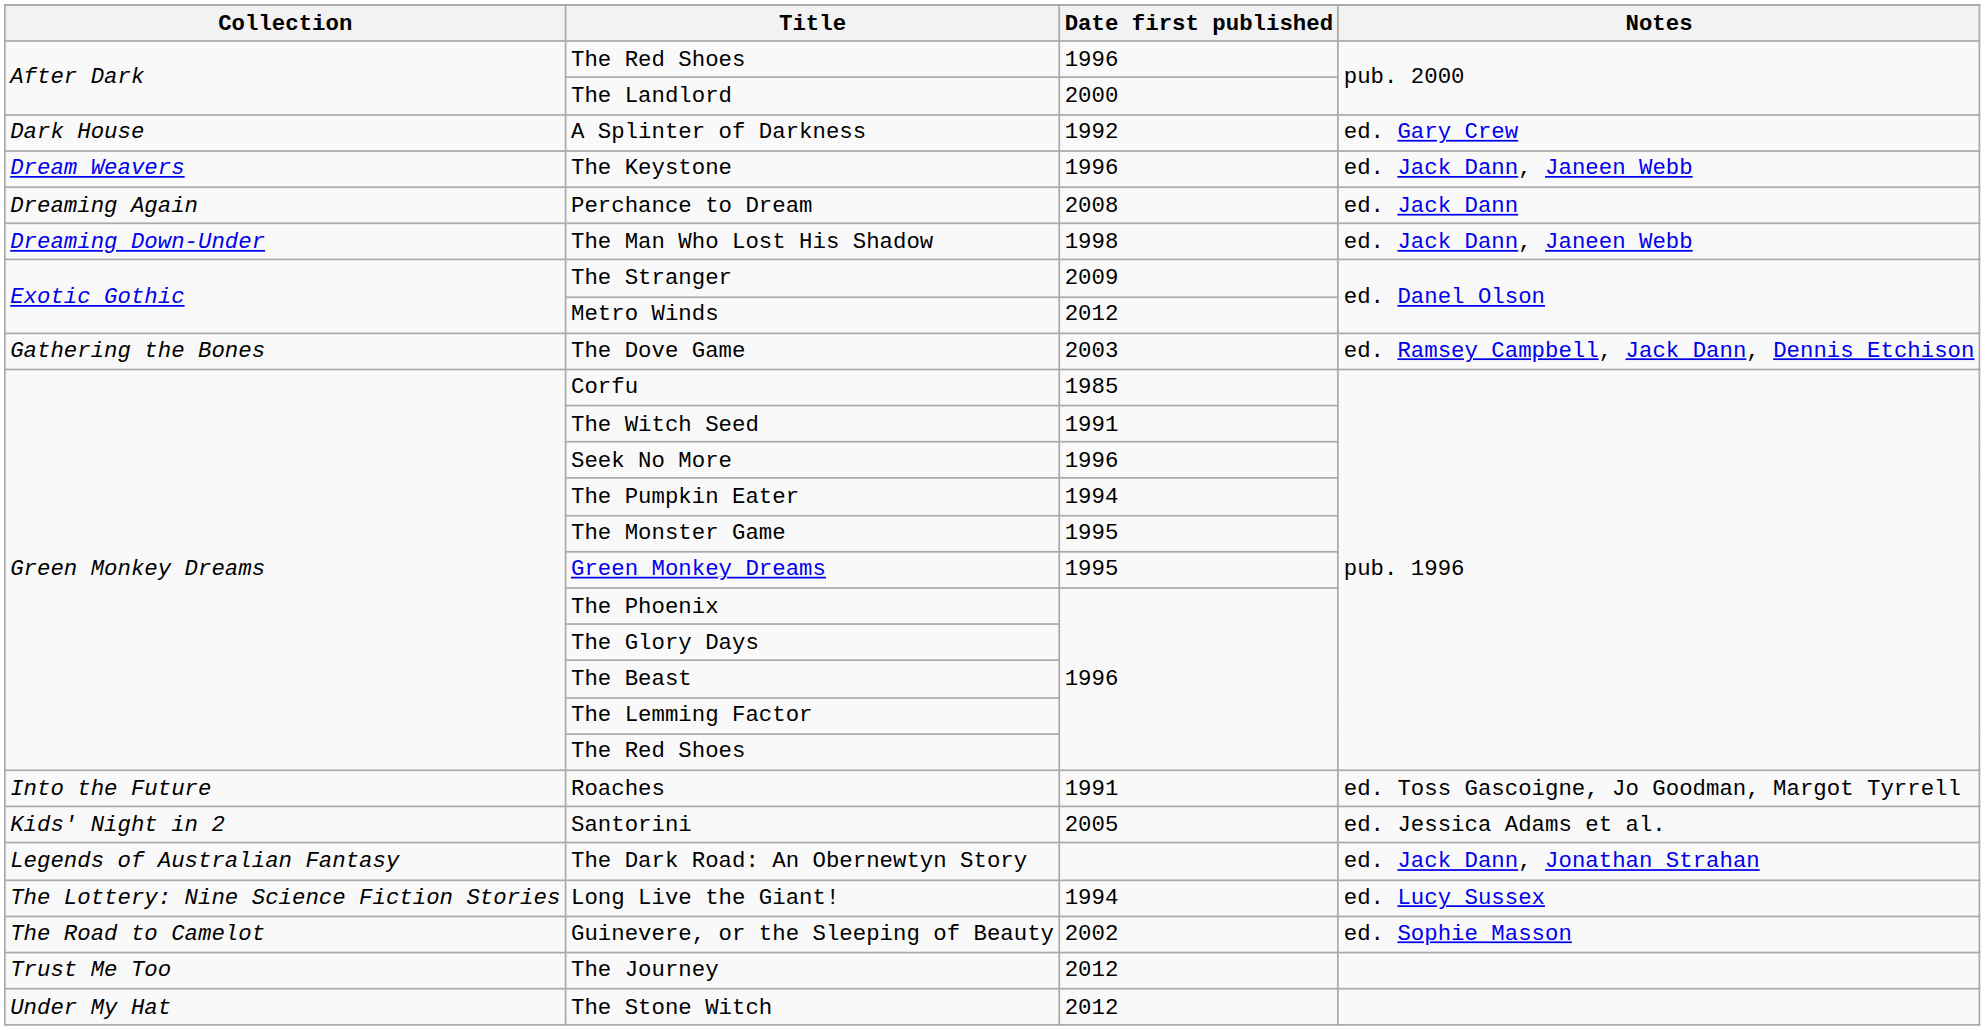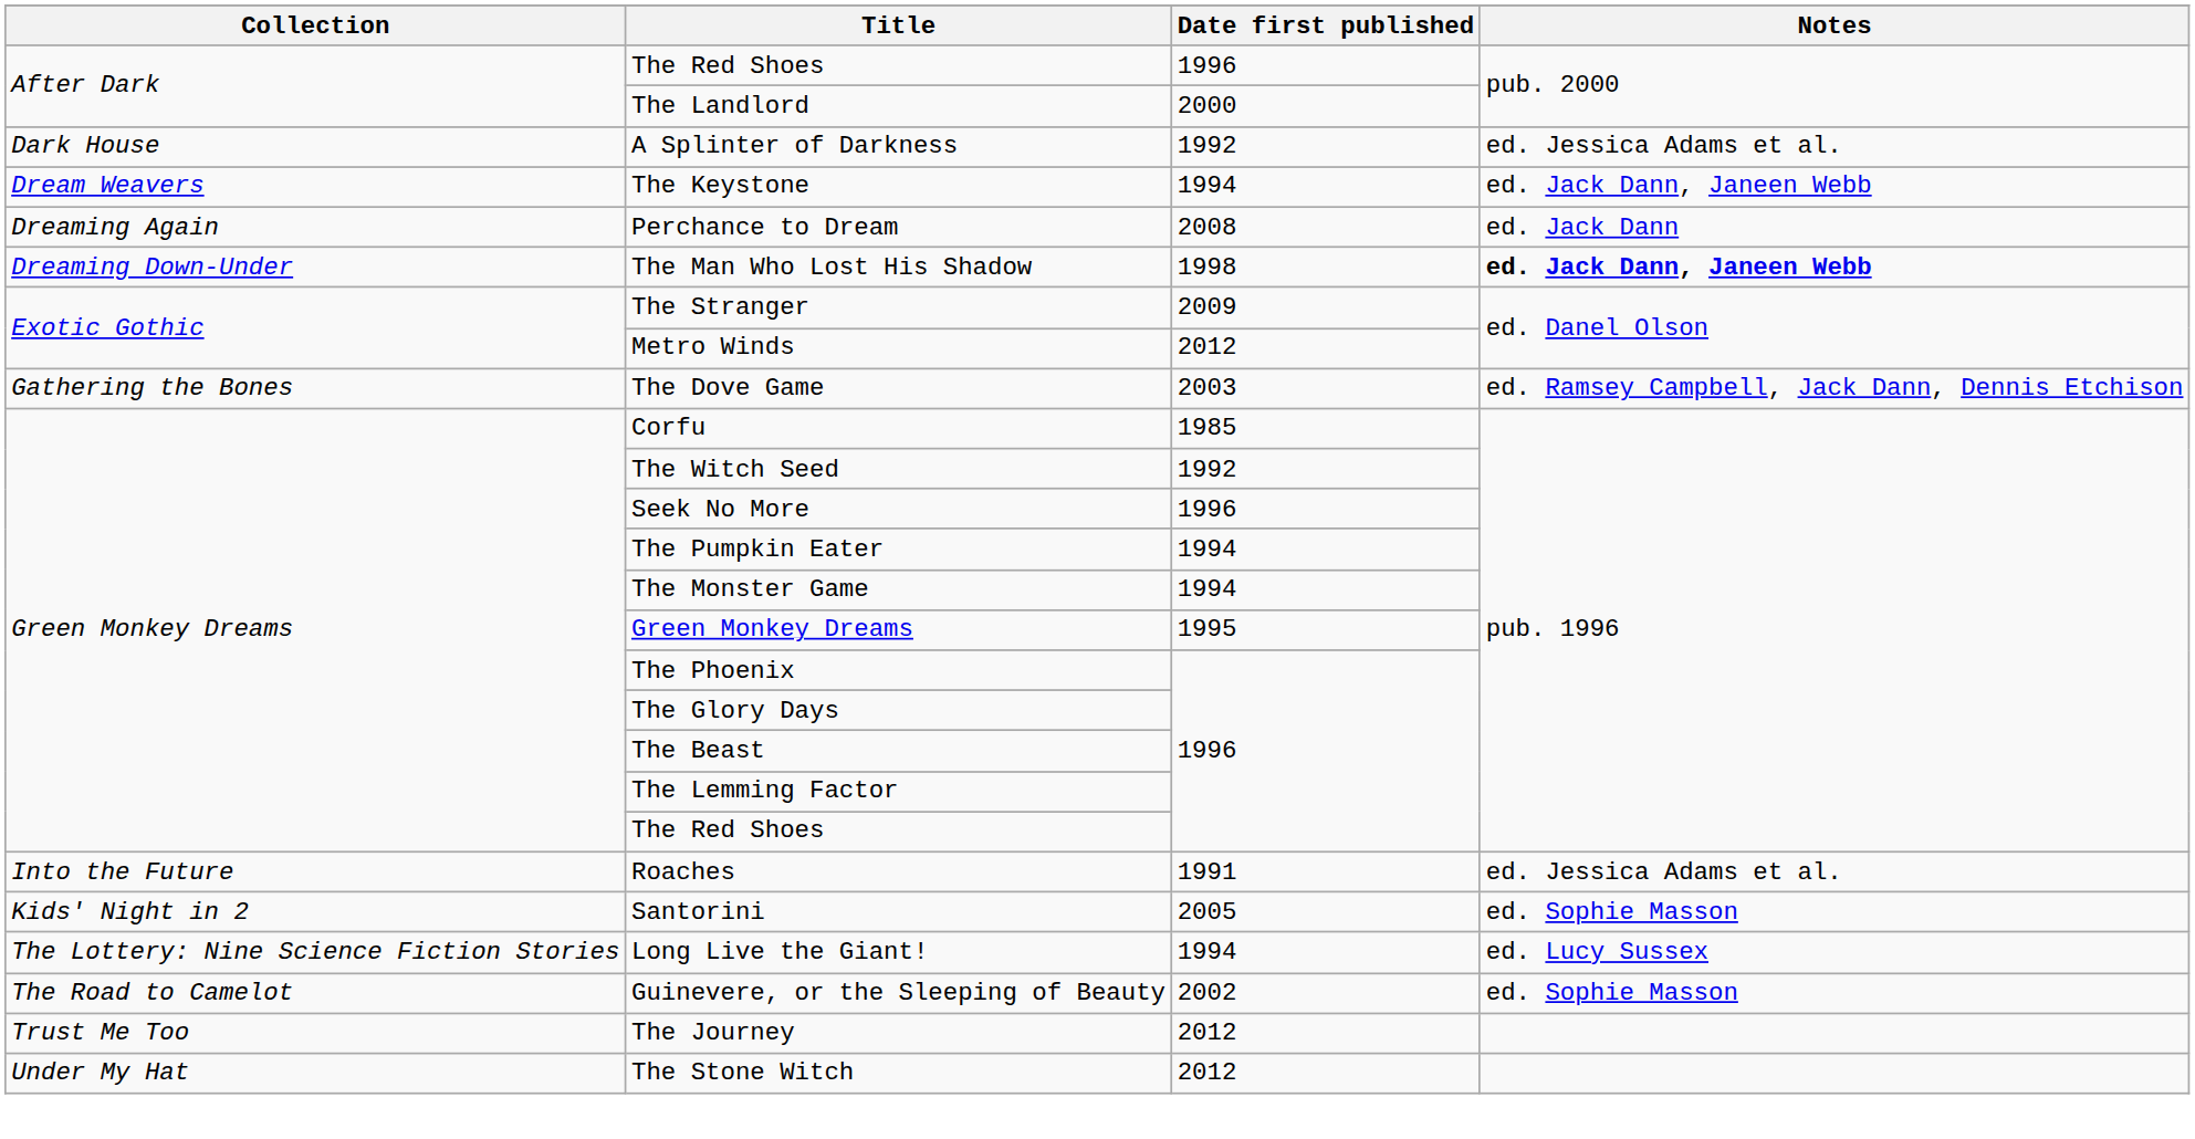A Splinter of Darkness | Notes: ed. Gary Crew -> ed. Jessica Adams et al.
The Keystone | Date first published: 1996 -> 1994
The Man Who Lost His Shadow | Notes: normal -> bold
The Witch Seed | Date first published: 1991 -> 1992
The Monster Game | Date first published: 1995 -> 1994
Roaches | Notes: ed. Toss Gascoigne, Jo Goodman, Margot Tyrrell -> ed. Jessica Adams et al.
Santorini | Notes: ed. Jessica Adams et al. -> ed. Sophie Masson
- row: Legends of Australian Fantasy | The Dark Road: An Obernewtyn Story | ed. Jack Dann, Jonathan Strahan
